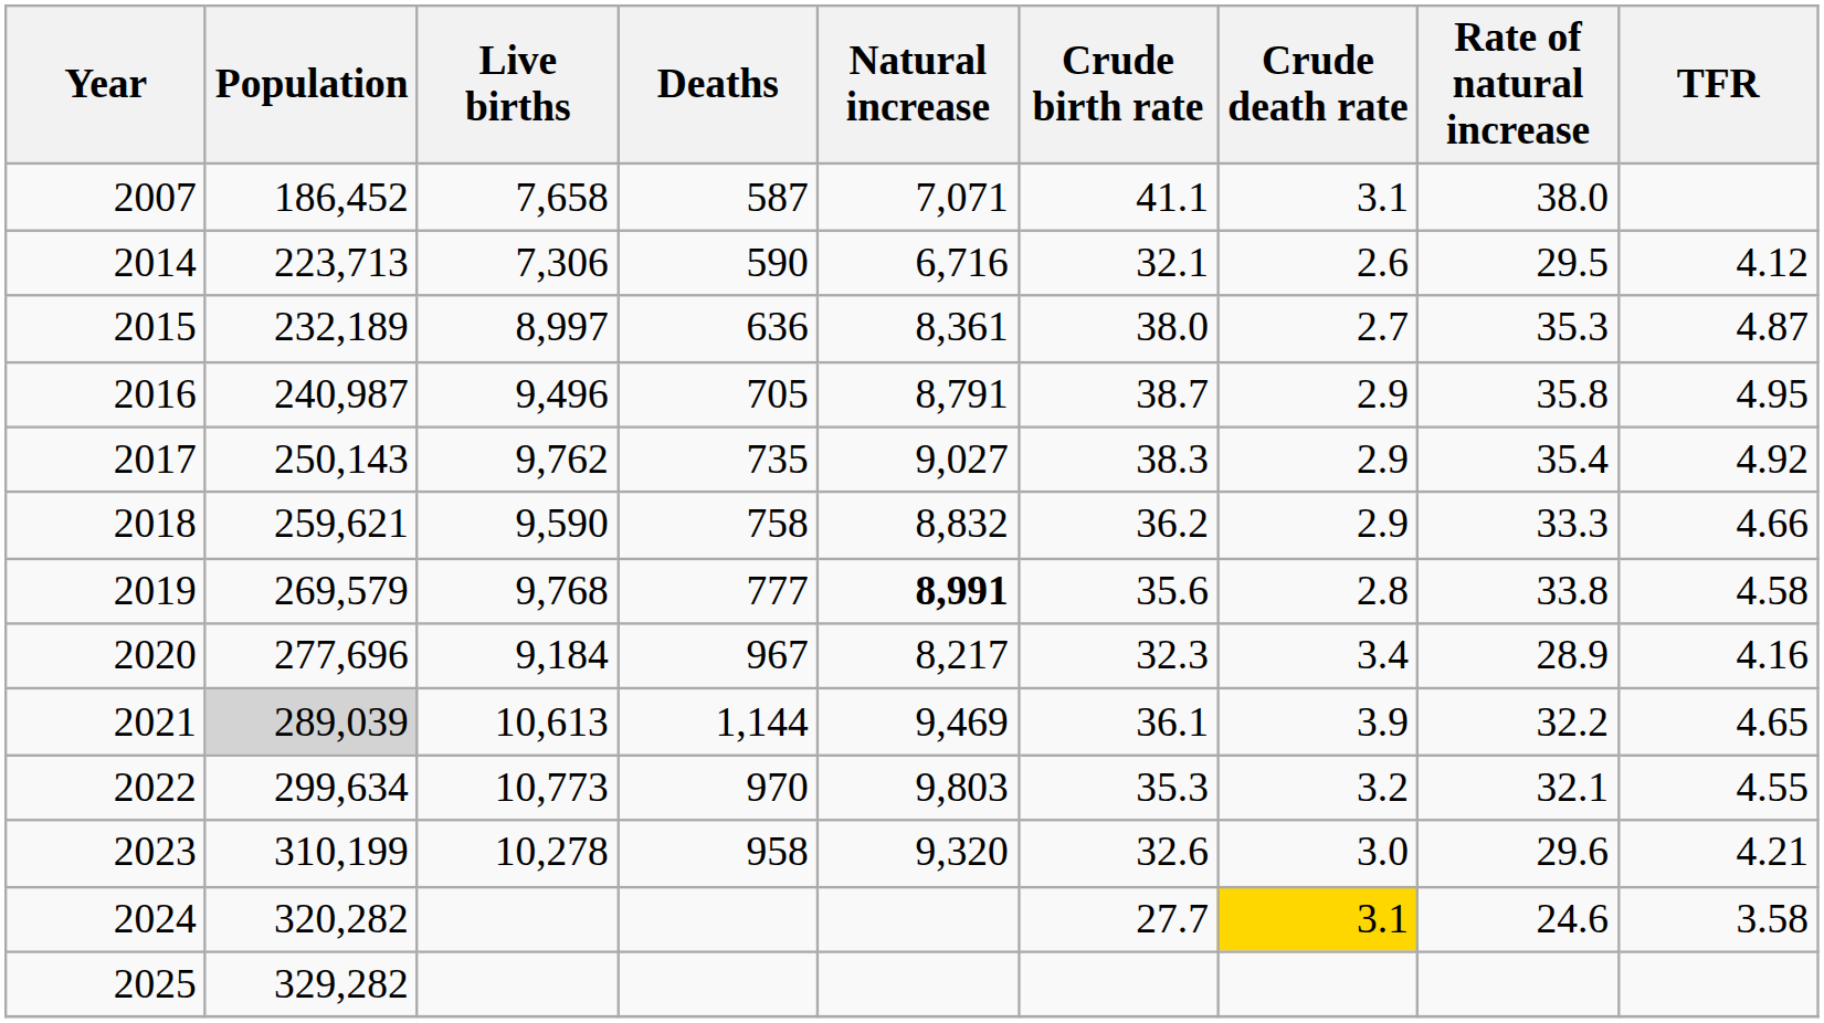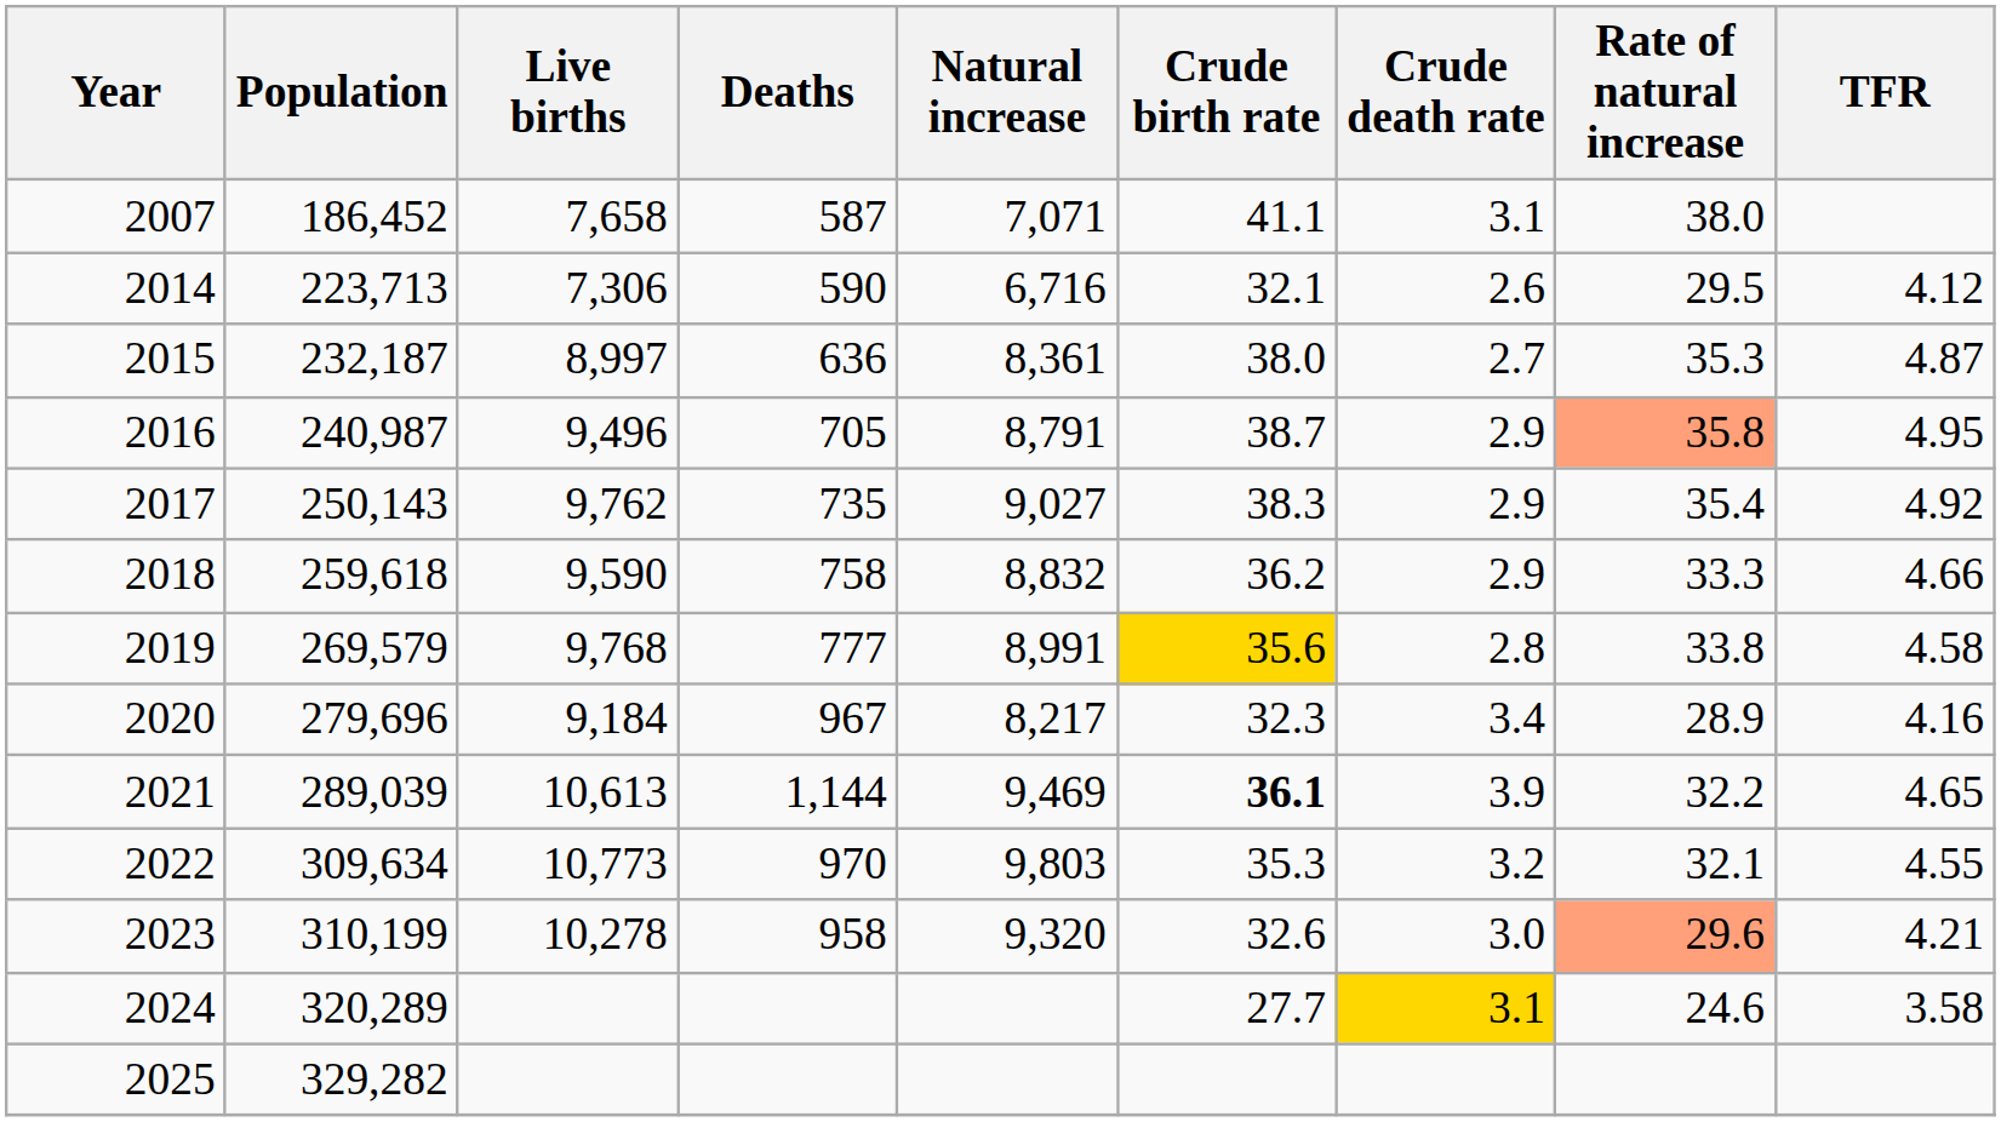2015 | Population: 232,189 -> 232,187
2016 | Rate of natural increase: no background -> lightsalmon background
2018 | Population: 259,621 -> 259,618
2019 | Natural increase: bold -> normal
2019 | Crude birth rate: no background -> gold background
2020 | Population: 277,696 -> 279,696
2021 | Population: lightgrey background -> no background
2021 | Crude birth rate: normal -> bold
2022 | Population: 299,634 -> 309,634
2023 | Rate of natural increase: no background -> lightsalmon background
2024 | Population: 320,282 -> 320,289
